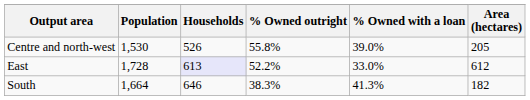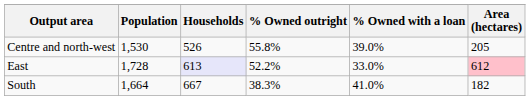East | Area (hectares): no background -> pink background
South | Households: 646 -> 667
South | % Owned with a loan: 41.3% -> 41.0%
